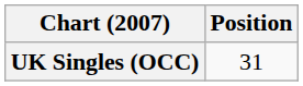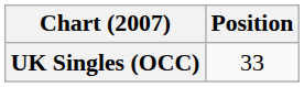UK Singles (OCC) | Position: 31 -> 33
